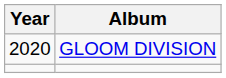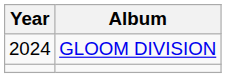GLOOM DIVISION | Year: 2020 -> 2024
